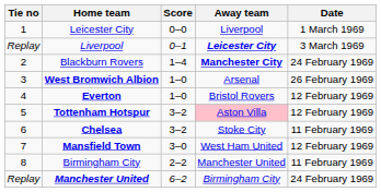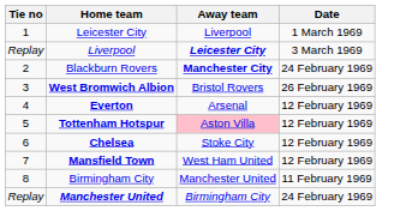- column: Score | 0–0 | 0–1 | 1–4 | 1–0 | 1–0 | 3–2 | 3–2 | 3–0 | 2–2 | 6–2
West Bromwich Albion | Away team: Arsenal -> Bristol Rovers
Everton | Away team: Bristol Rovers -> Arsenal
Chelsea | Date: 11 February 1969 -> 12 February 1969
